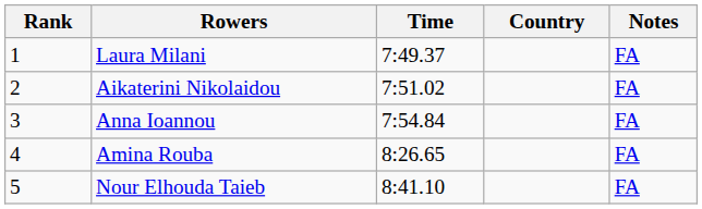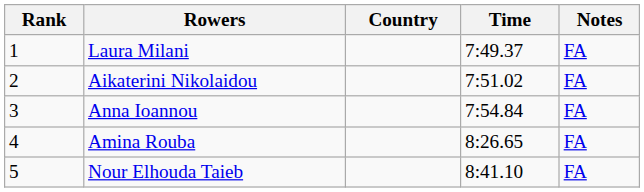columns swapped: Country <-> Time
